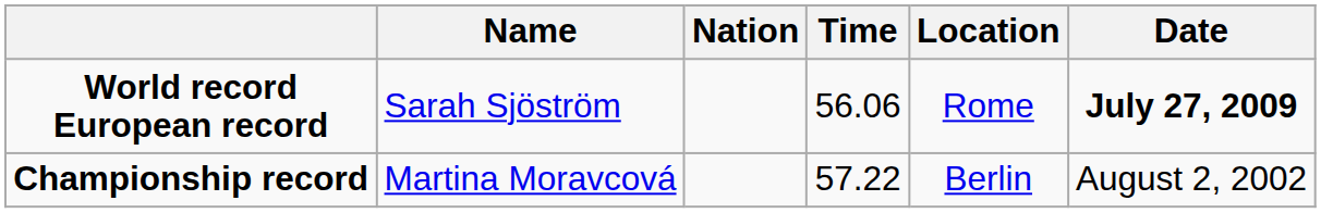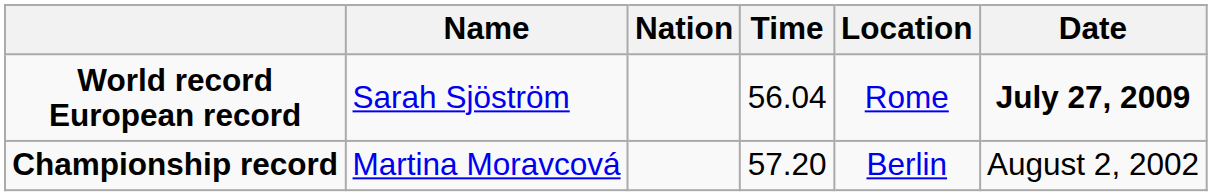World record European record | Time: 56.06 -> 56.04
Championship record | Time: 57.22 -> 57.20
